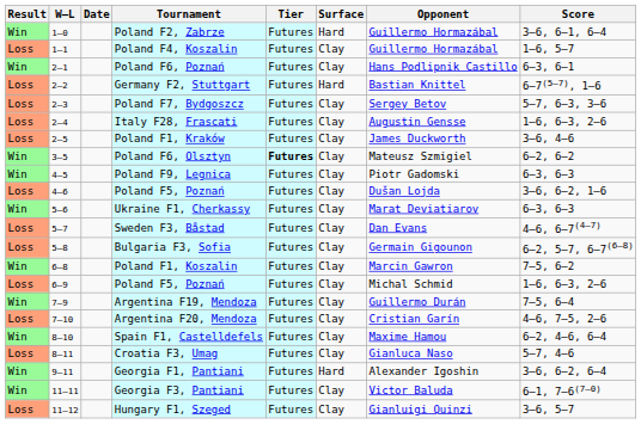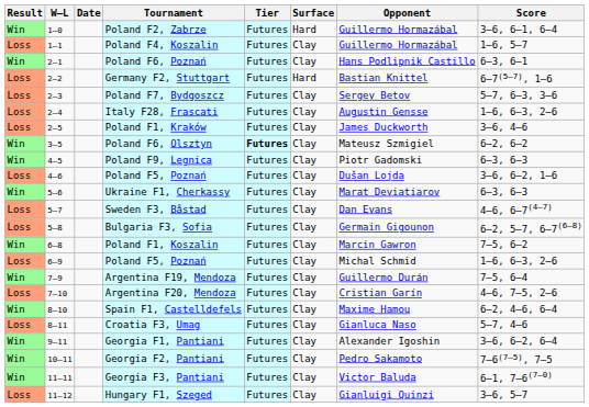Georgia F1, Pantiani | Surface: Hard -> Clay
+ row: Win | 10–11 | Georgia F2, Pantiani | Futures | Clay | Pedro Sakamoto | 7–6(7–5), 7–5
